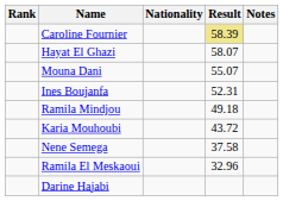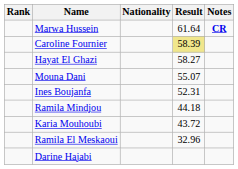+ row: Marwa Hussein | 61.64 | CR
Hayat El Ghazi | Result: 58.07 -> 58.27
Ramila Mindjou | Result: 49.18 -> 44.18
- row: Nene Semega | 37.58
